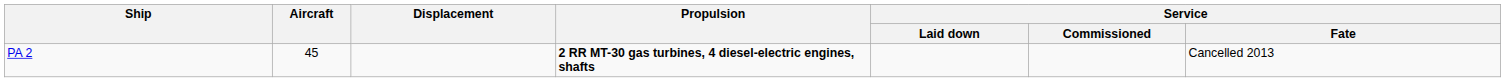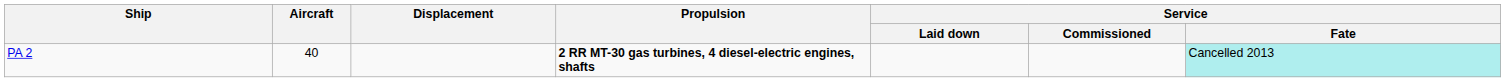PA 2 | Aircraft: 45 -> 40
PA 2 | Service / Fate: no background -> paleturquoise background
